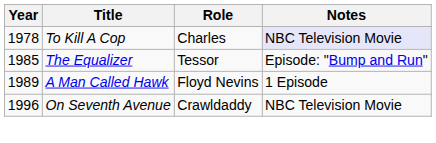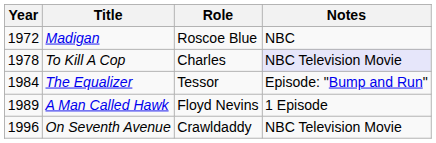+ row: 1972 | Madigan | Roscoe Blue | NBC
The Equalizer | Year: 1985 -> 1984
